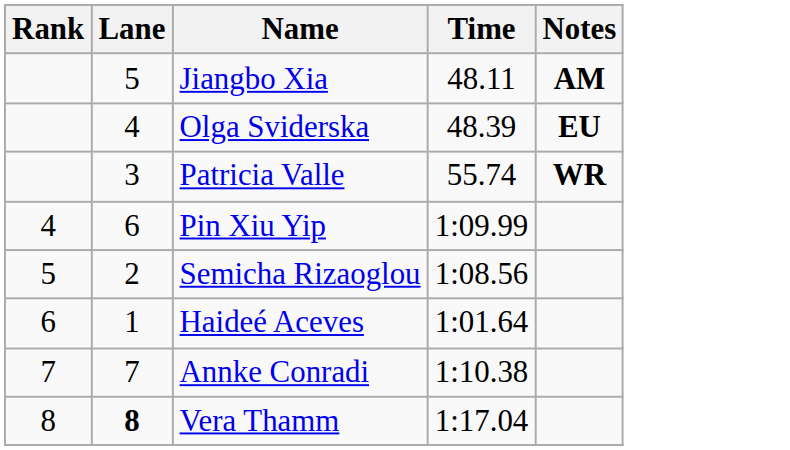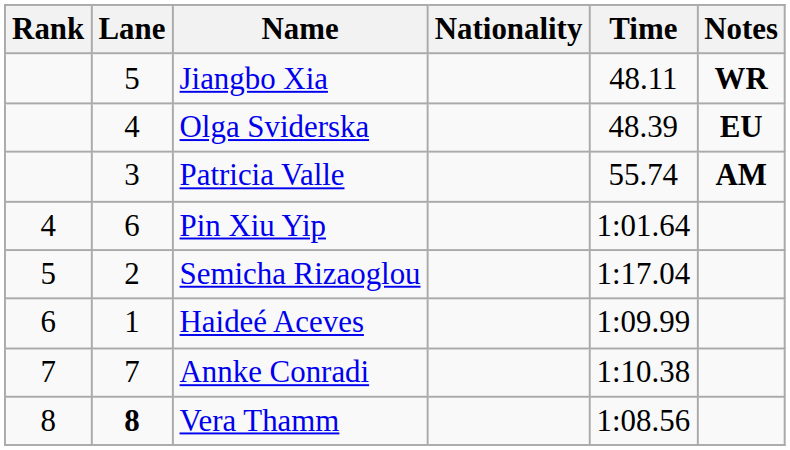+ column: Nationality
Jiangbo Xia | Notes: AM -> WR
Patricia Valle | Notes: WR -> AM
Pin Xiu Yip | Time: 1:09.99 -> 1:01.64
Semicha Rizaoglou | Time: 1:08.56 -> 1:17.04
Haideé Aceves | Time: 1:01.64 -> 1:09.99
Vera Thamm | Time: 1:17.04 -> 1:08.56
